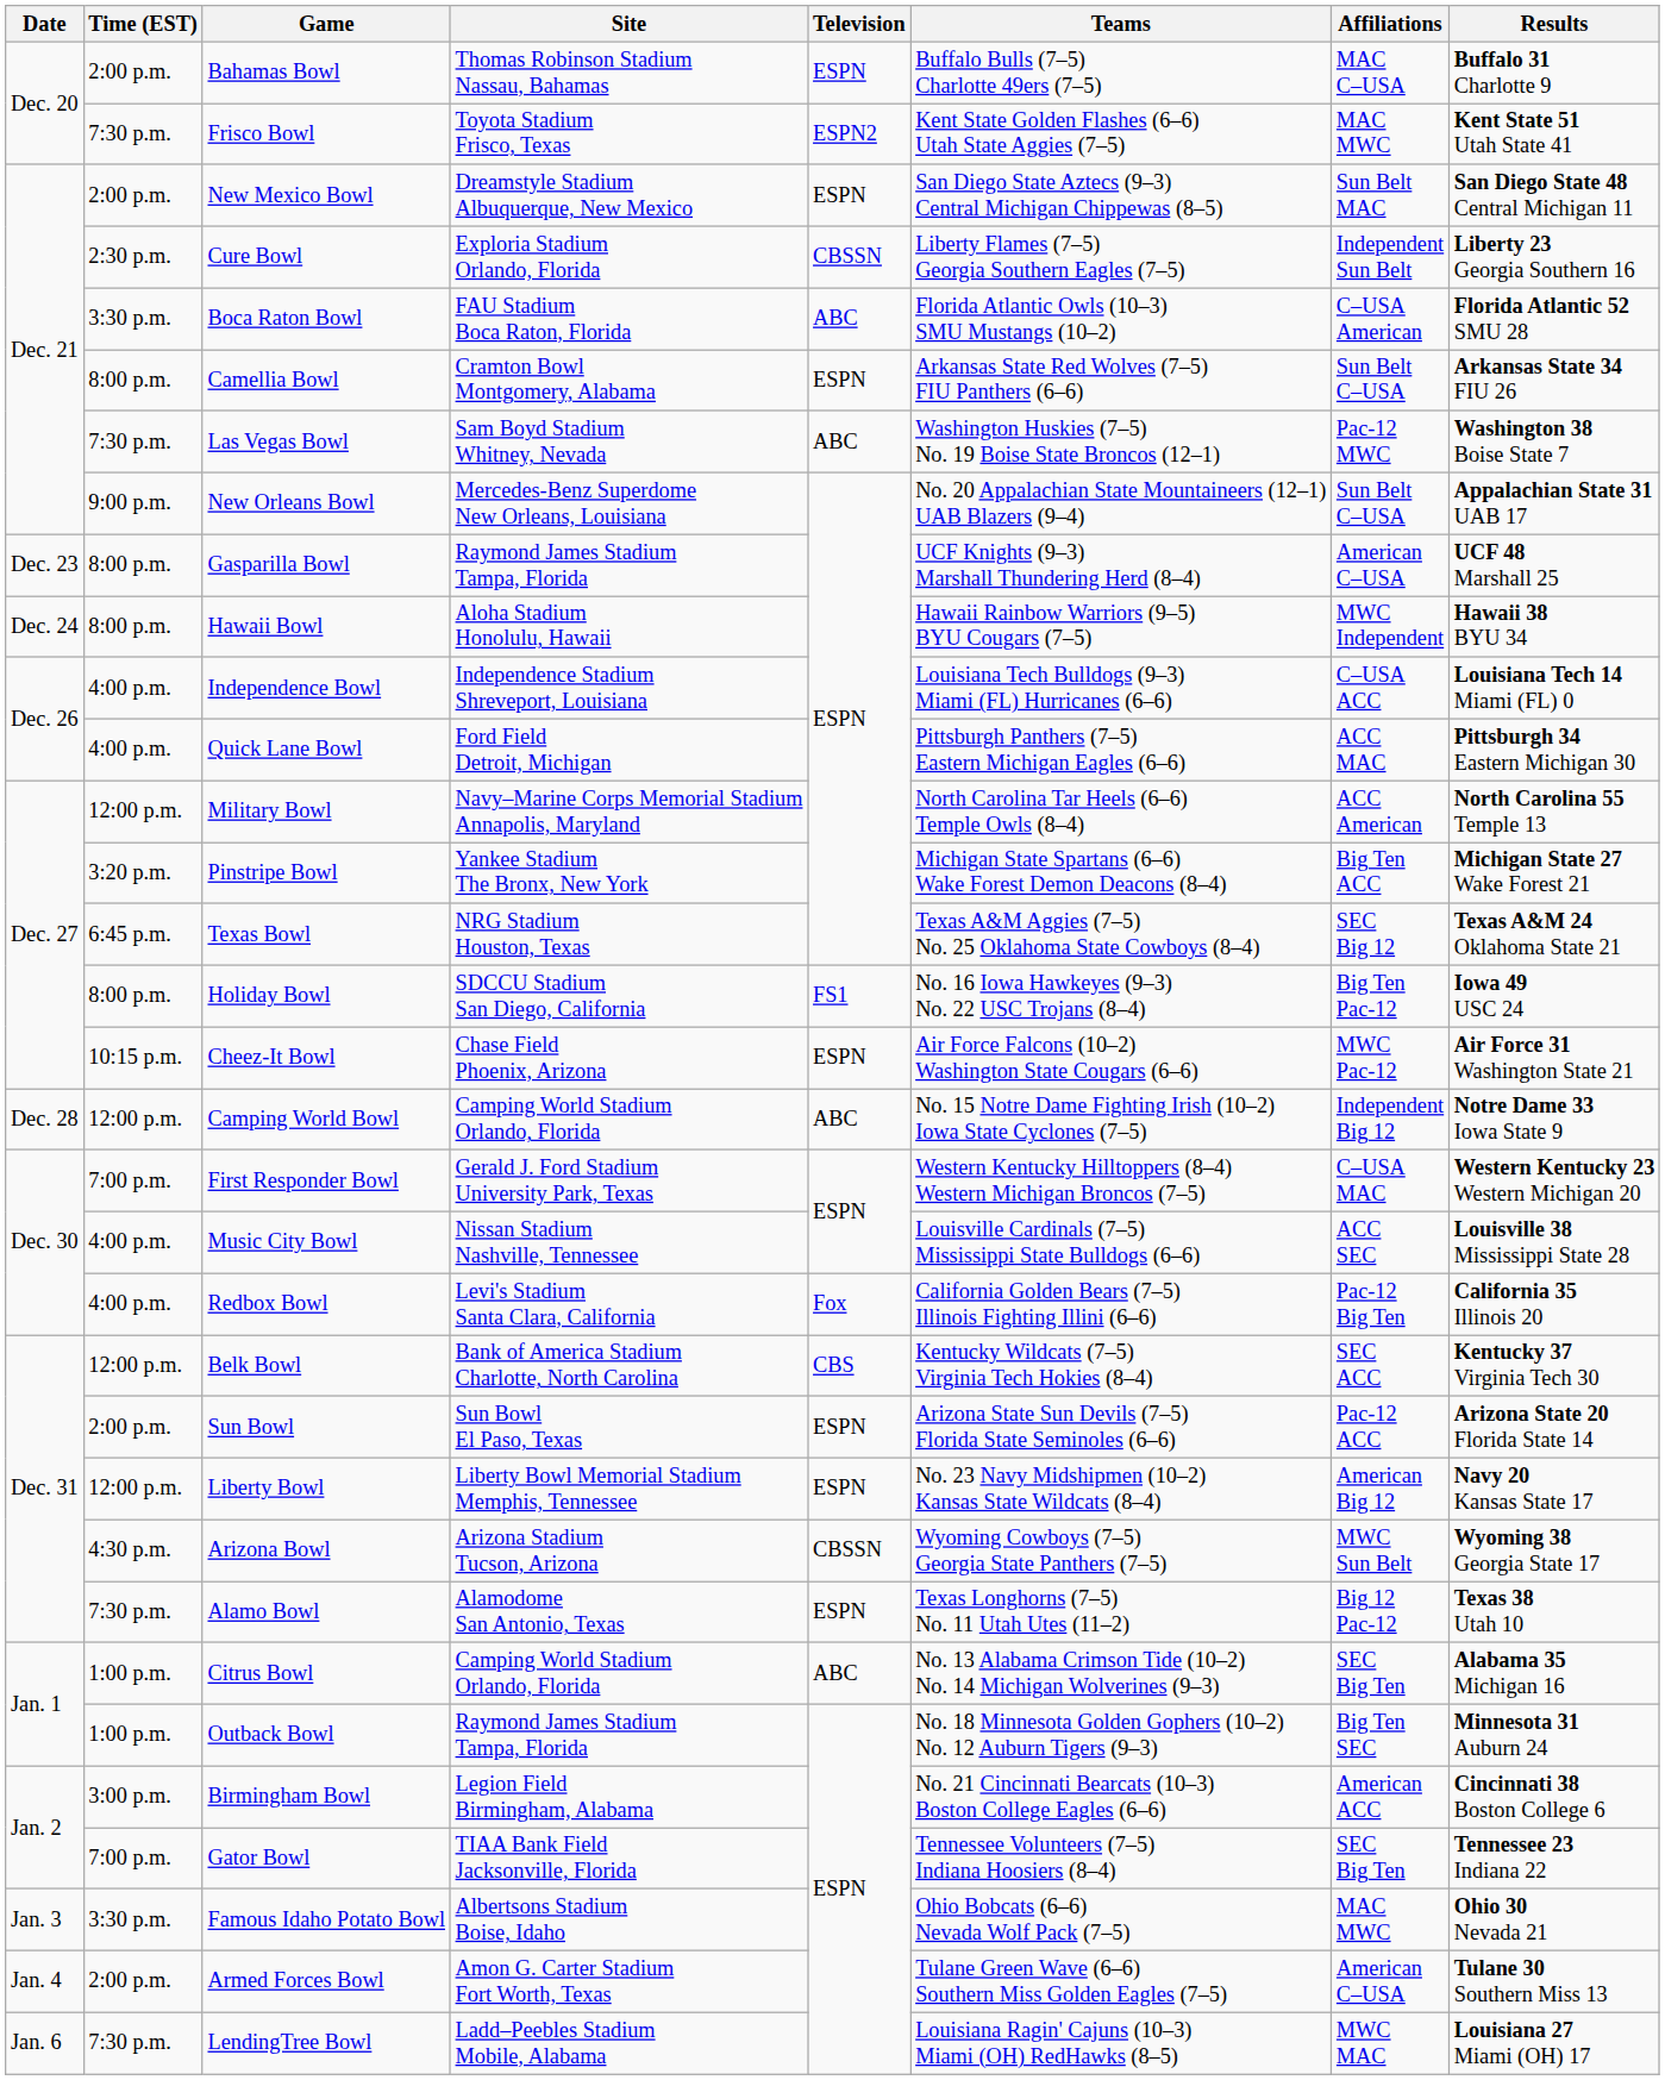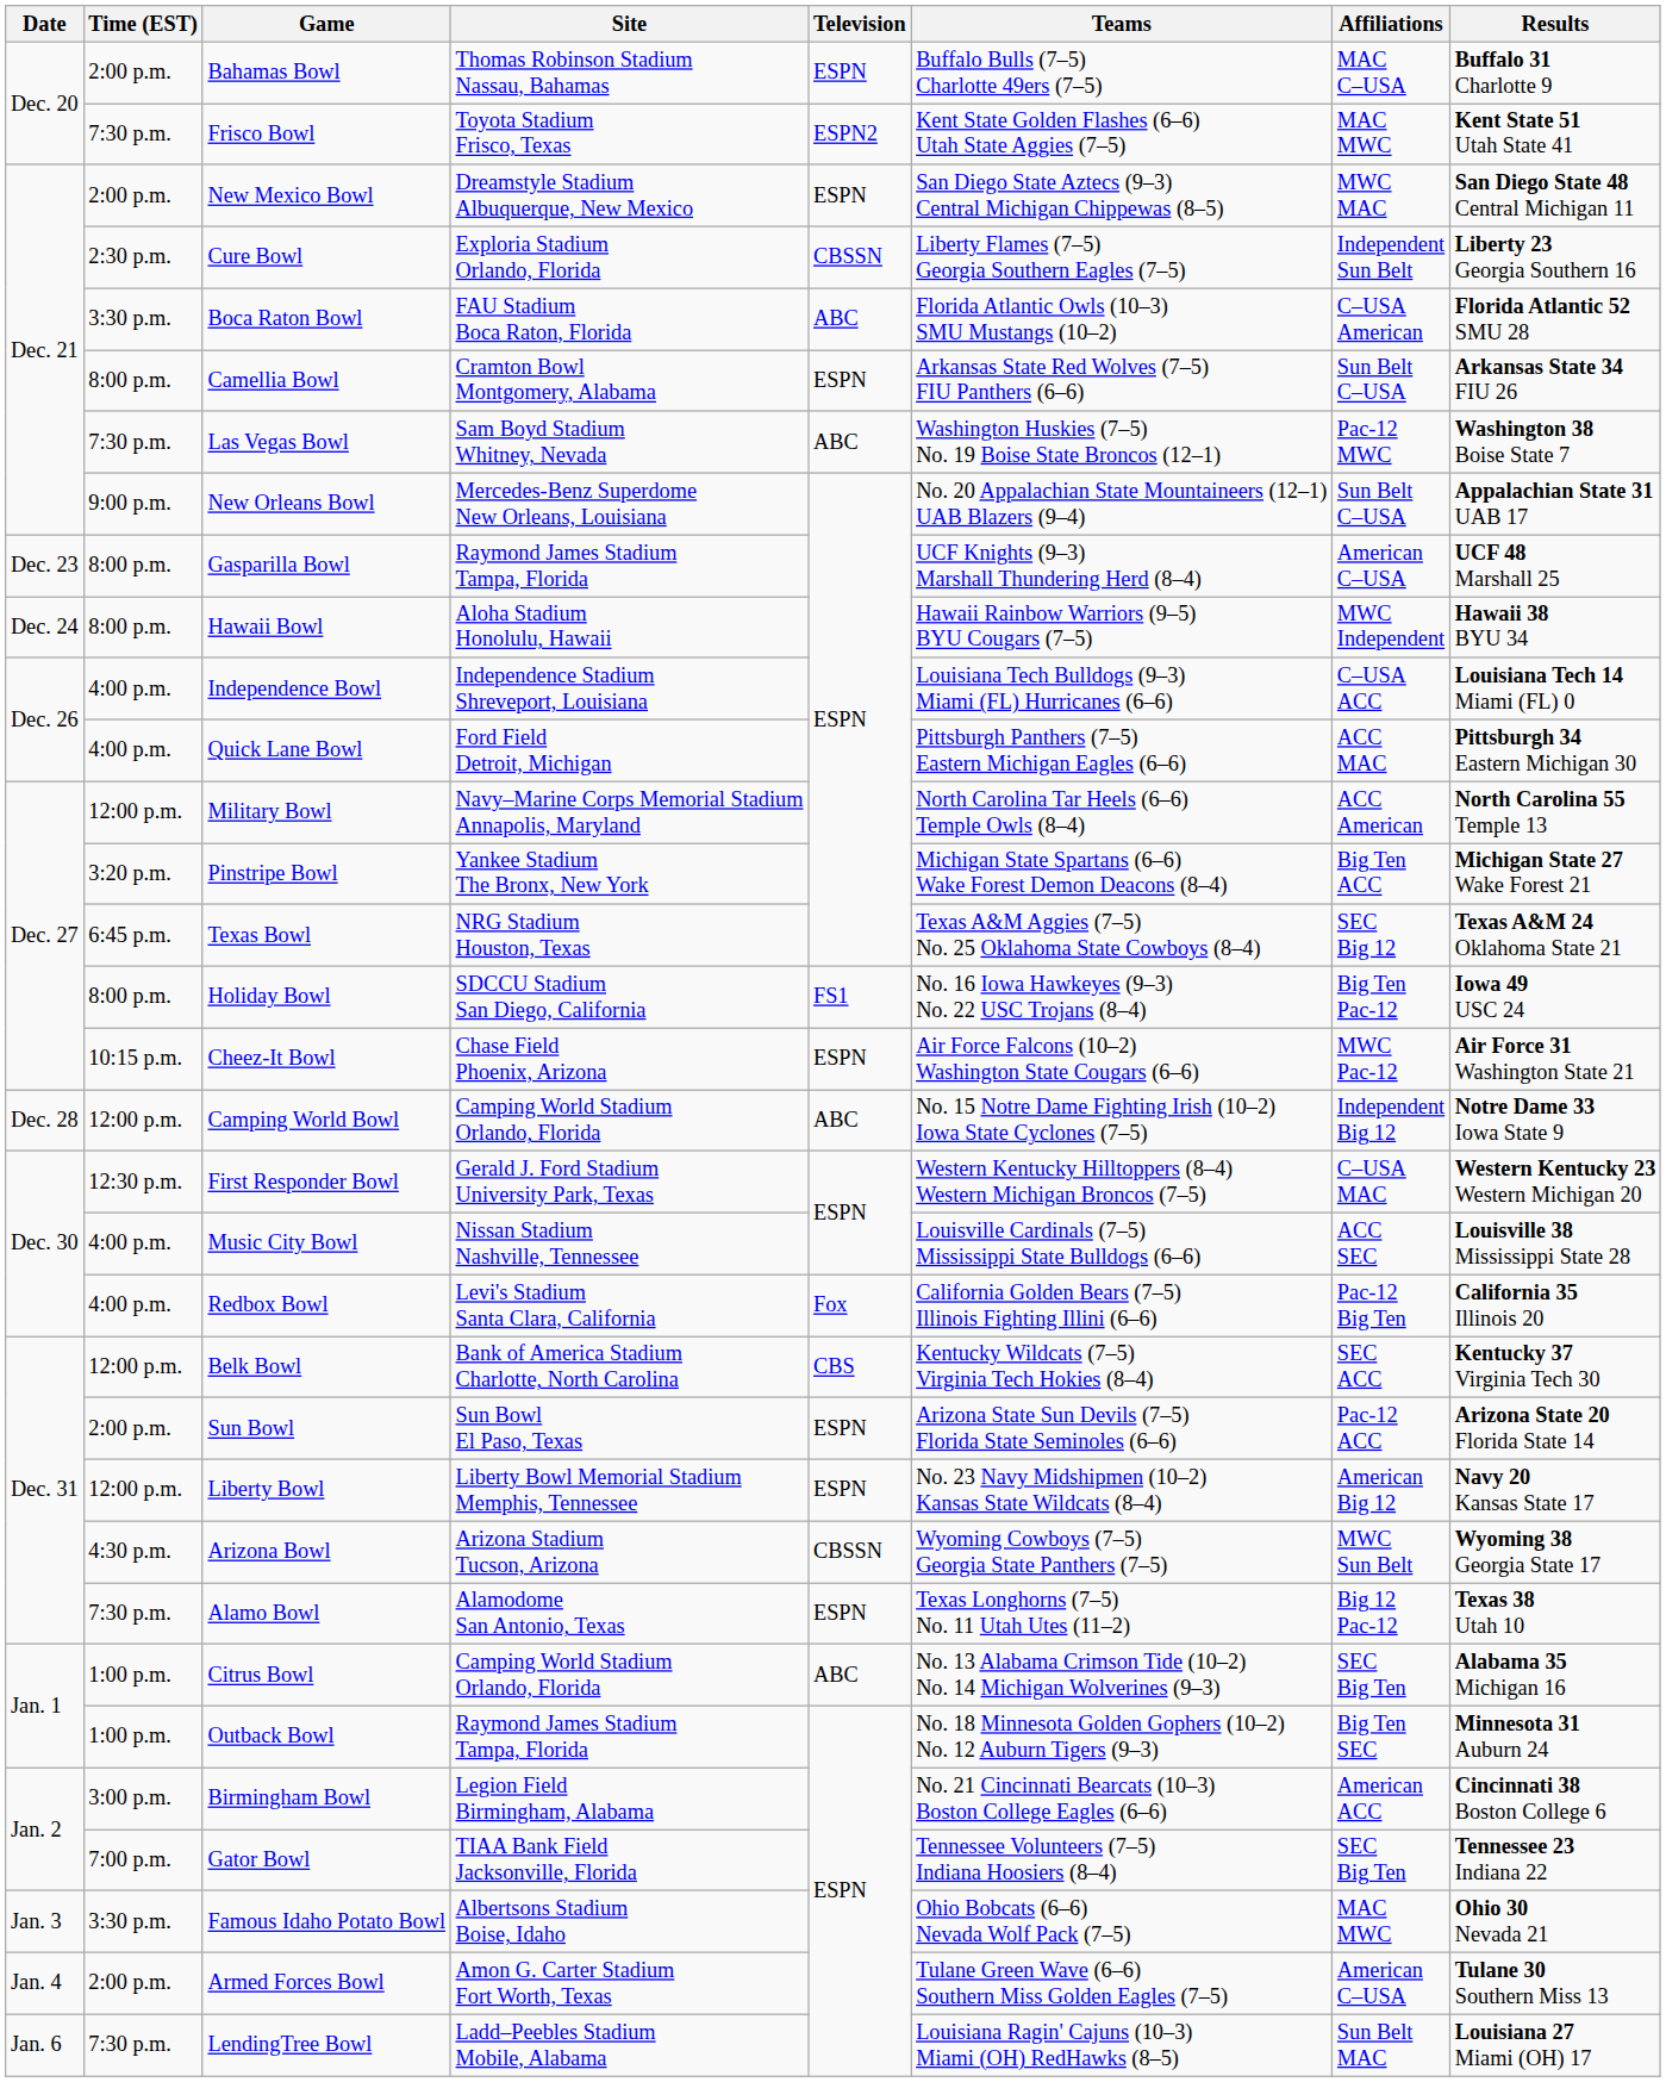New Mexico Bowl | Affiliations: Sun Belt MAC -> MWC MAC
First Responder Bowl | Time (EST): 7:00 p.m. -> 12:30 p.m.
LendingTree Bowl | Affiliations: MWC MAC -> Sun Belt MAC
